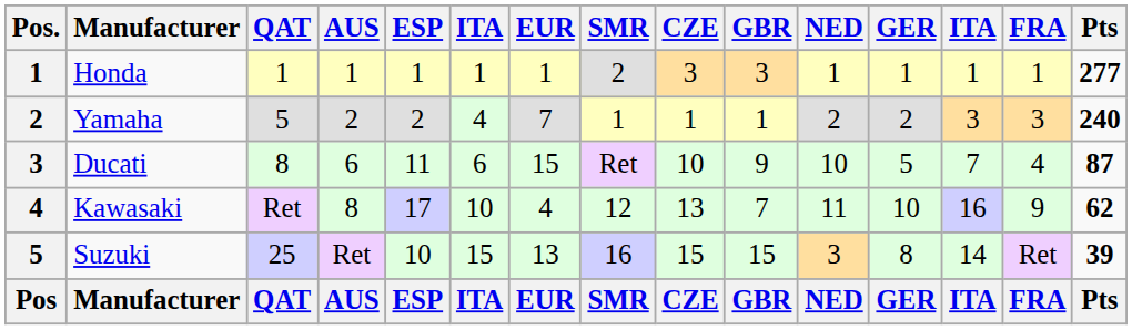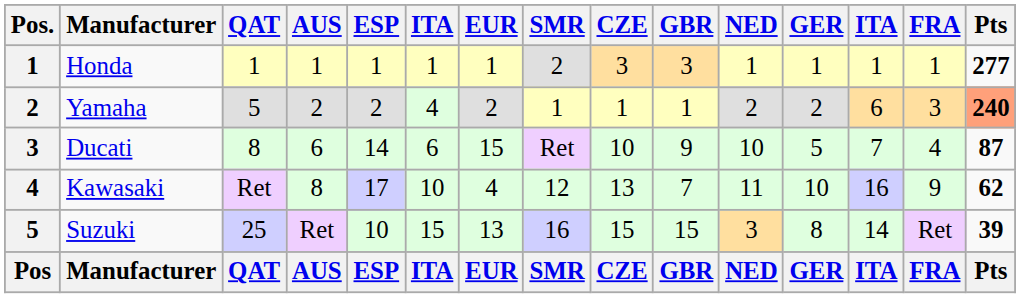Yamaha | EUR: 7 -> 2
Yamaha | column 13: 3 -> 6
Yamaha | Pts: no background -> lightsalmon background
Ducati | ESP: 11 -> 14
